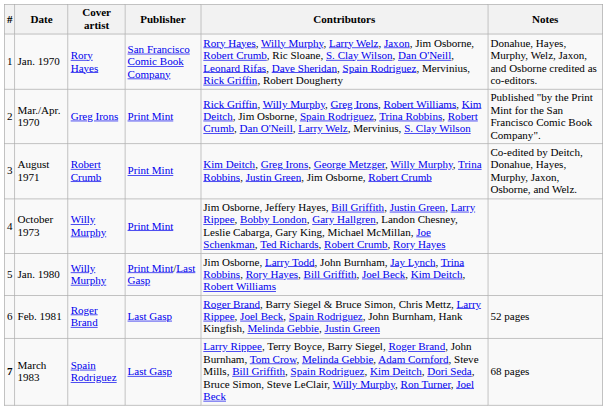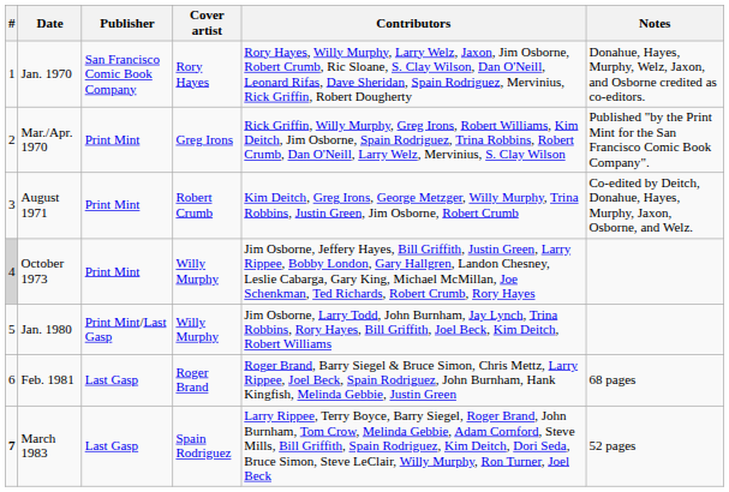columns swapped: Publisher <-> Cover artist
October 1973 | #: no background -> lightgrey background
Feb. 1981 | Notes: 52 pages -> 68 pages
March 1983 | Notes: 68 pages -> 52 pages
